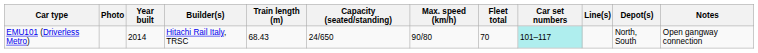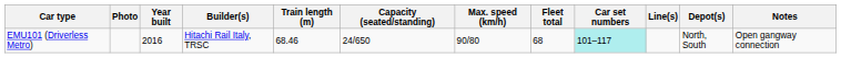EMU101 (Driverless Metro) | Year built: 2014 -> 2016
EMU101 (Driverless Metro) | Train length (m): 68.43 -> 68.46
EMU101 (Driverless Metro) | Fleet total: 70 -> 68
